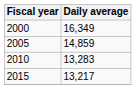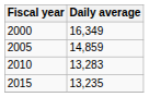2015 | Daily average: 13,217 -> 13,235
